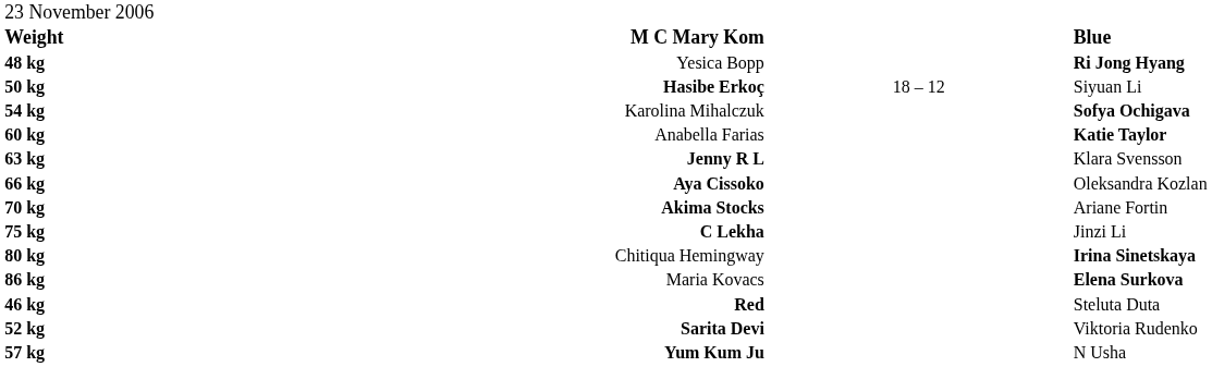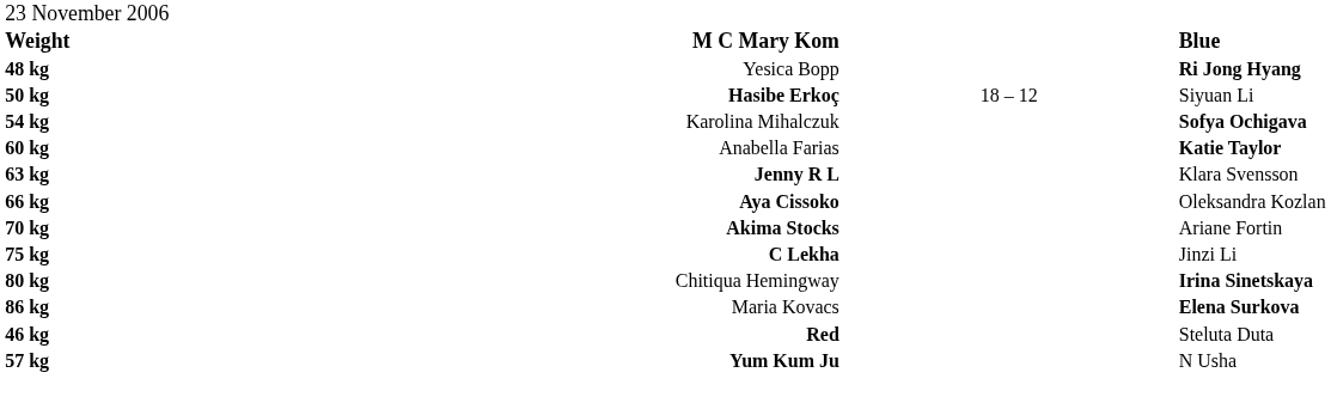- row: 52 kg | Sarita Devi | Viktoria Rudenko
